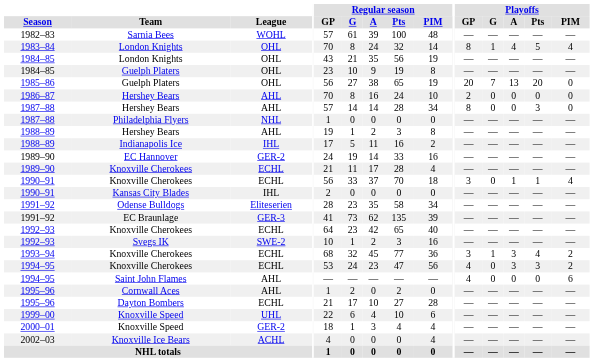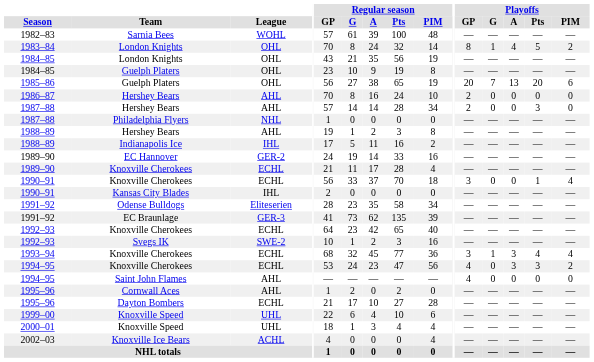1983–84 | Playoffs / PIM: 4 -> 2
1985–86 | Playoffs / PIM: 0 -> 6
1987–88 / Hershey Bears | Playoffs / GP: 8 -> 2
1990–91 / Knoxville Cherokees | Playoffs / A: 1 -> 0
1993–94 | Playoffs / PIM: 2 -> 4
1994–95 / Saint John Flames | Playoffs / PIM: 6 -> 0
2000–01 | League: GER-2 -> UHL
